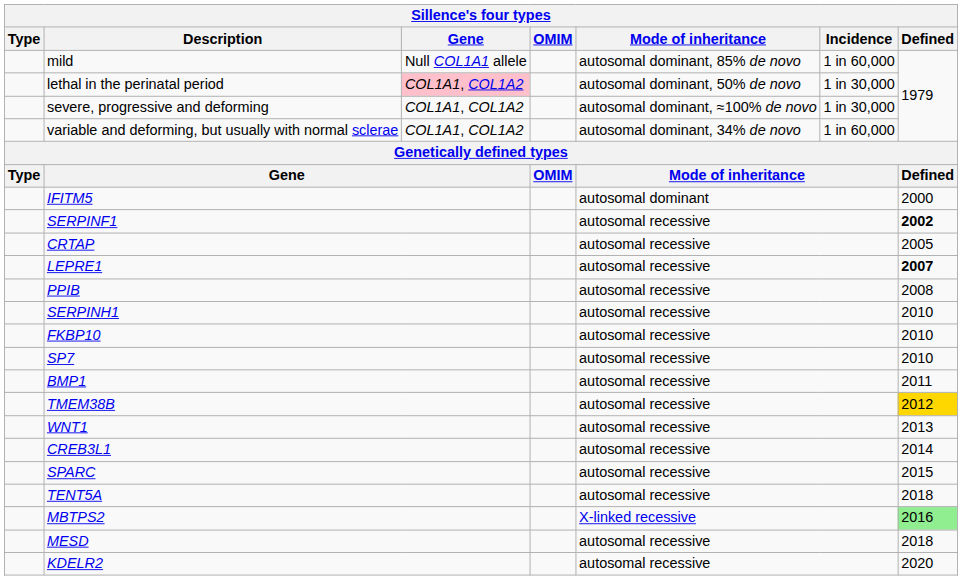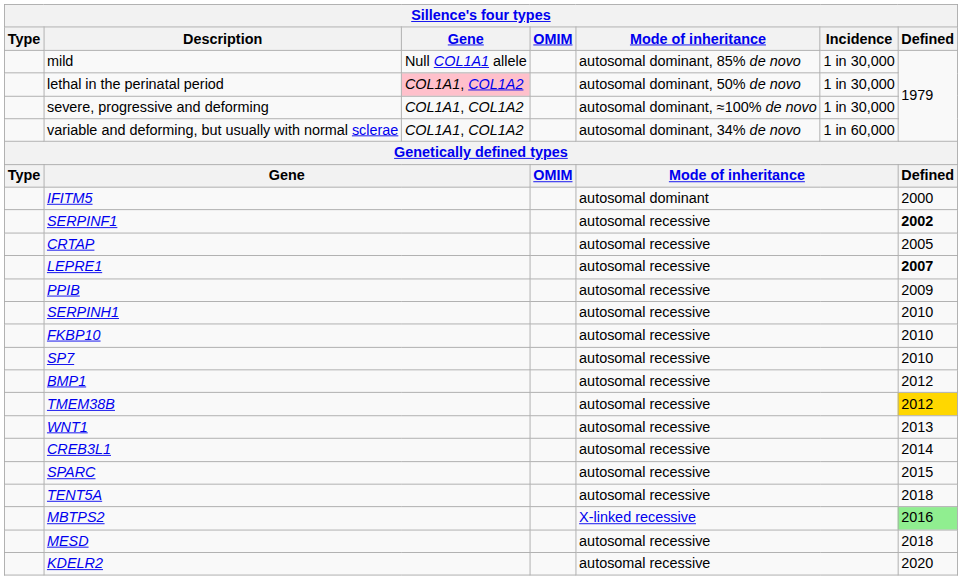mild | Incidence: 1 in 60,000 -> 1 in 30,000
PPIB | Defined: 2008 -> 2009
BMP1 | Defined: 2011 -> 2012
